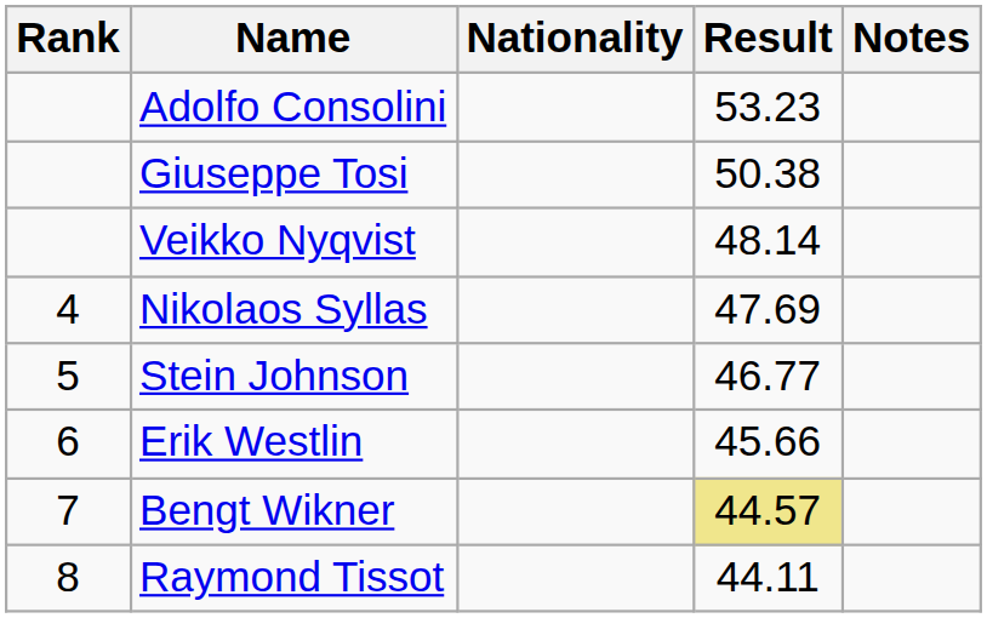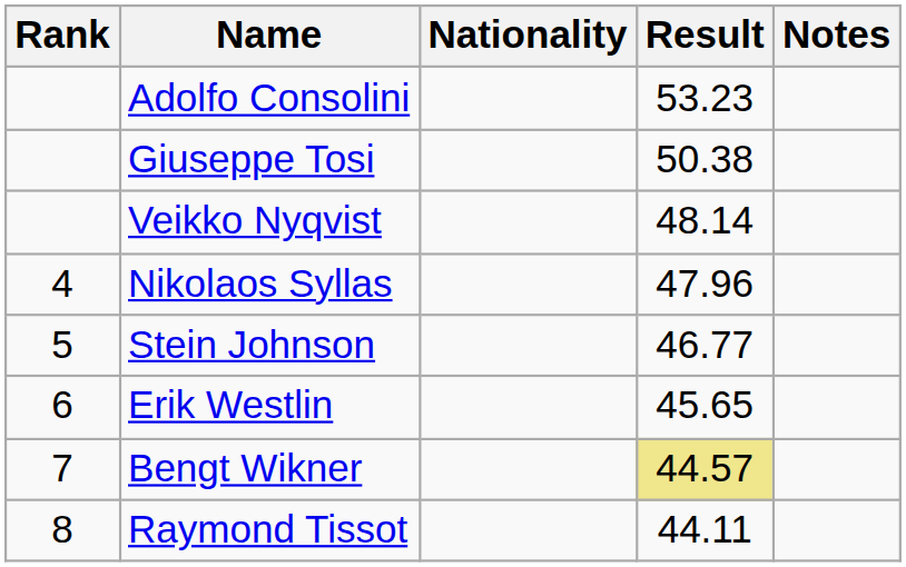Nikolaos Syllas | Result: 47.69 -> 47.96
Erik Westlin | Result: 45.66 -> 45.65
